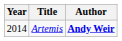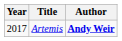Artemis | Year: 2014 -> 2017
